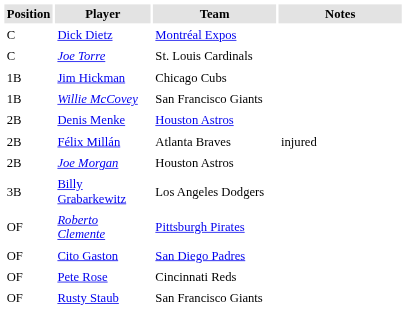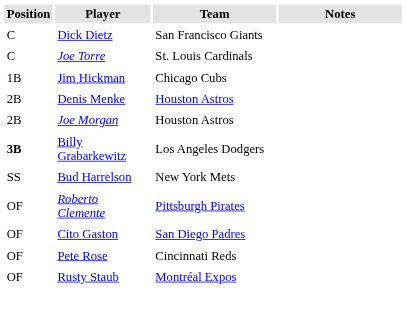Dick Dietz | Team: Montréal Expos -> San Francisco Giants
- row: 1B | Willie McCovey | San Francisco Giants
- row: 2B | Félix Millán | Atlanta Braves | injured
Billy Grabarkewitz | Position: normal -> bold
+ row: SS | Bud Harrelson | New York Mets
Rusty Staub | Team: San Francisco Giants -> Montréal Expos
